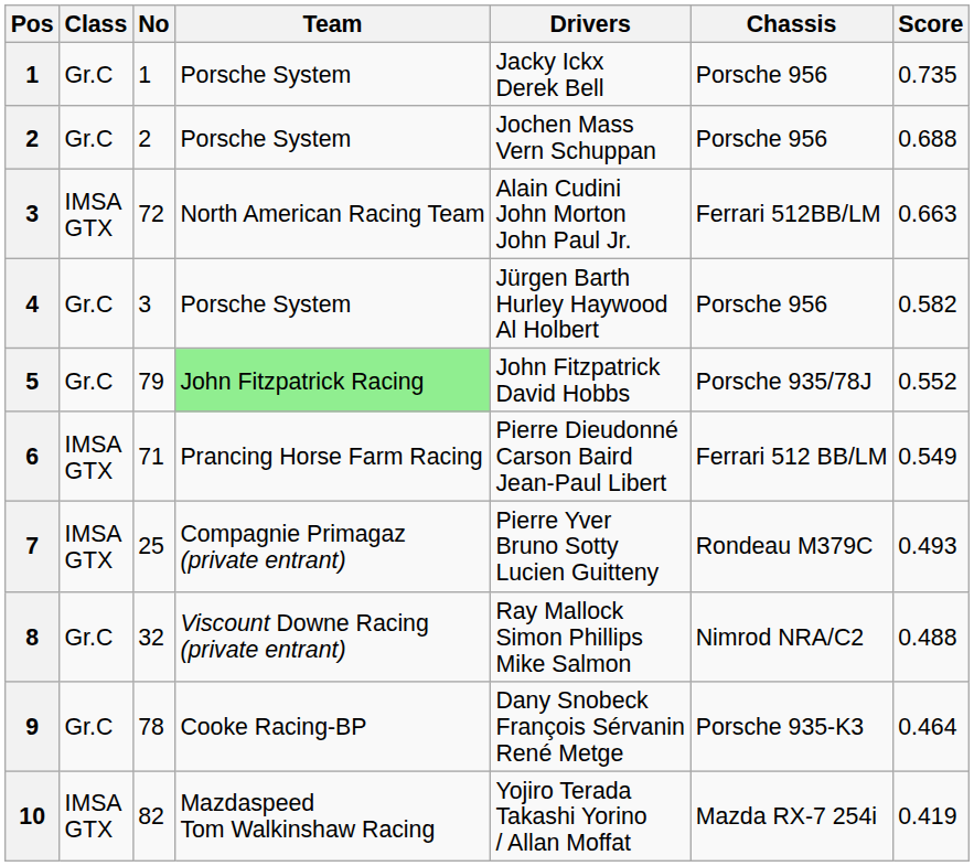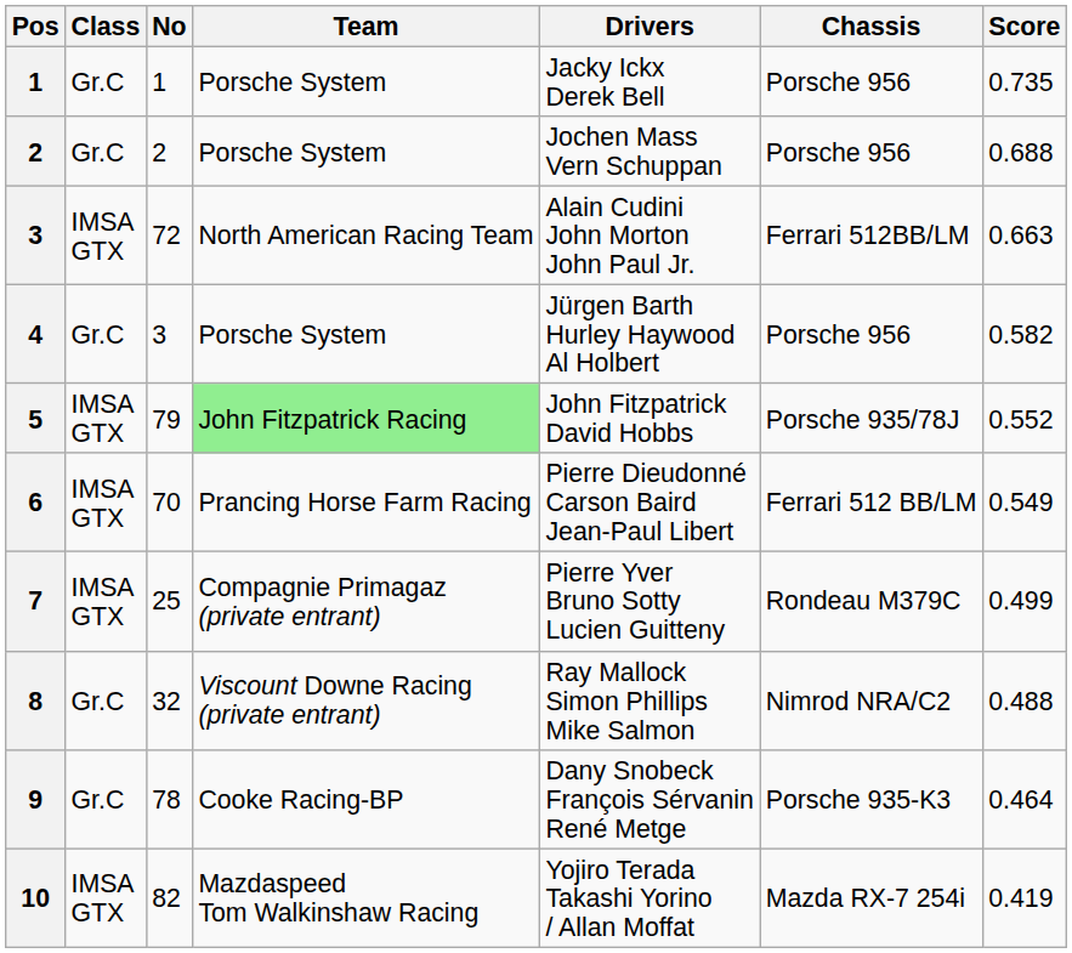5 | Class: Gr.C -> IMSA GTX
6 | No: 71 -> 70
7 | Score: 0.493 -> 0.499
